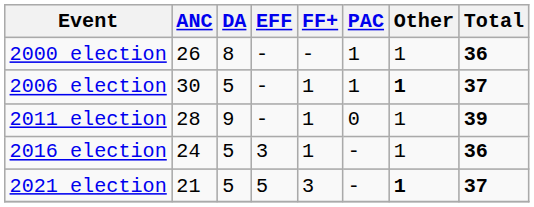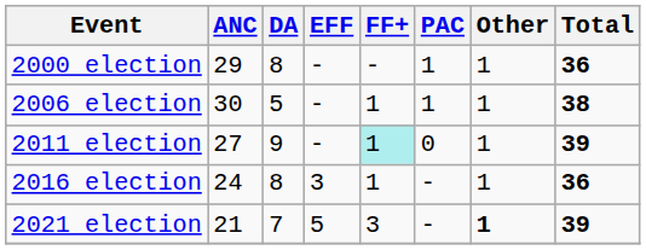2000 election | ANC: 26 -> 29
2006 election | Other: bold -> normal
2006 election | Total: 37 -> 38
2011 election | ANC: 28 -> 27
2011 election | FF+: no background -> paleturquoise background
2016 election | DA: 5 -> 8
2021 election | DA: 5 -> 7
2021 election | Total: 37 -> 39
